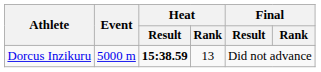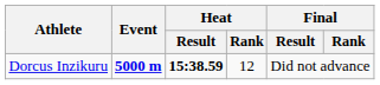Dorcus Inzikuru | Event: normal -> bold
Dorcus Inzikuru | Heat / Rank: 13 -> 12
